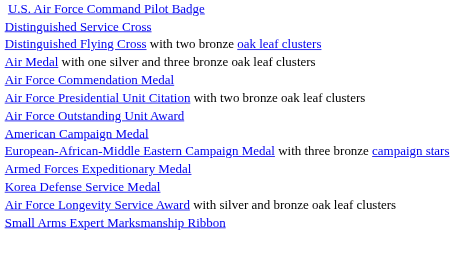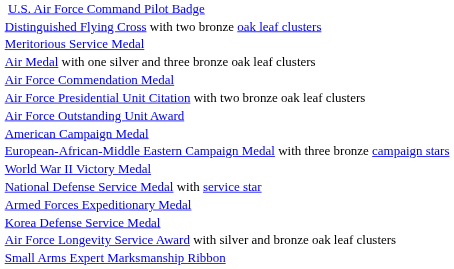- row: Distinguished Service Cross
+ row: Meritorious Service Medal
+ row: World War II Victory Medal
+ row: National Defense Service Medal with service star
